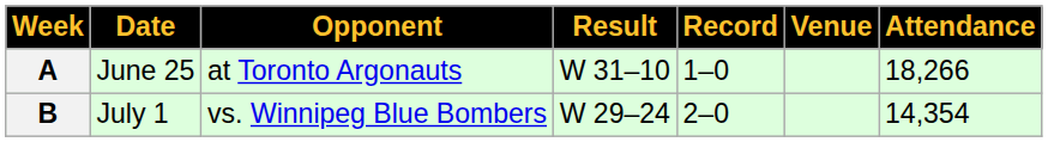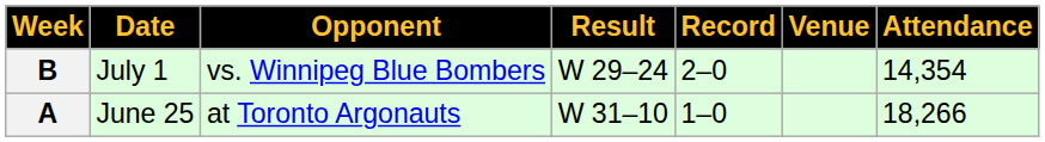rows swapped: A <-> B
